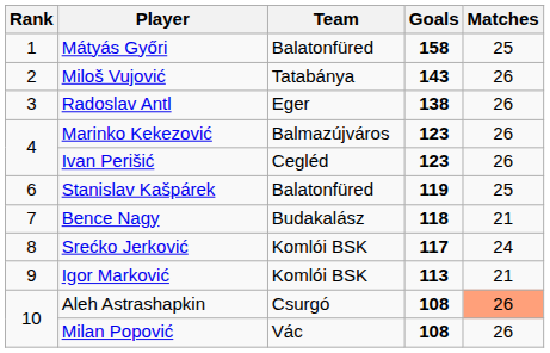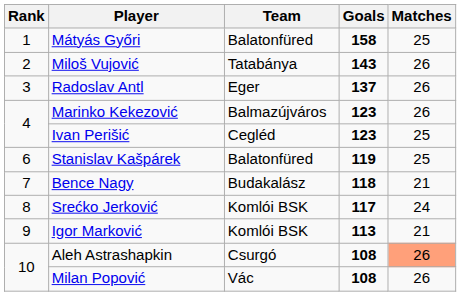Radoslav Antl | Goals: 138 -> 137
Ivan Perišić | Matches: 26 -> 25
